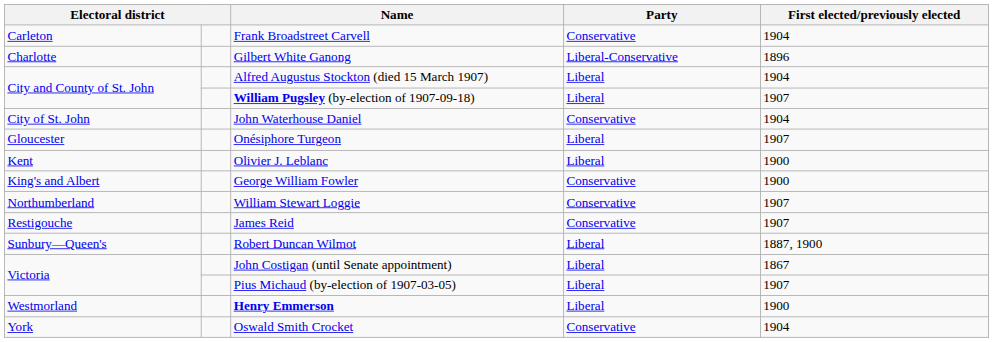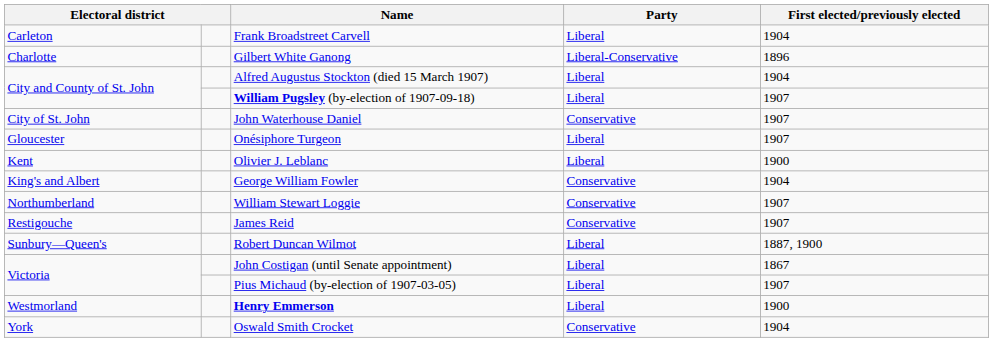Frank Broadstreet Carvell | Party: Conservative -> Liberal
John Waterhouse Daniel | First elected/previously elected: 1904 -> 1907
George William Fowler | First elected/previously elected: 1900 -> 1904
